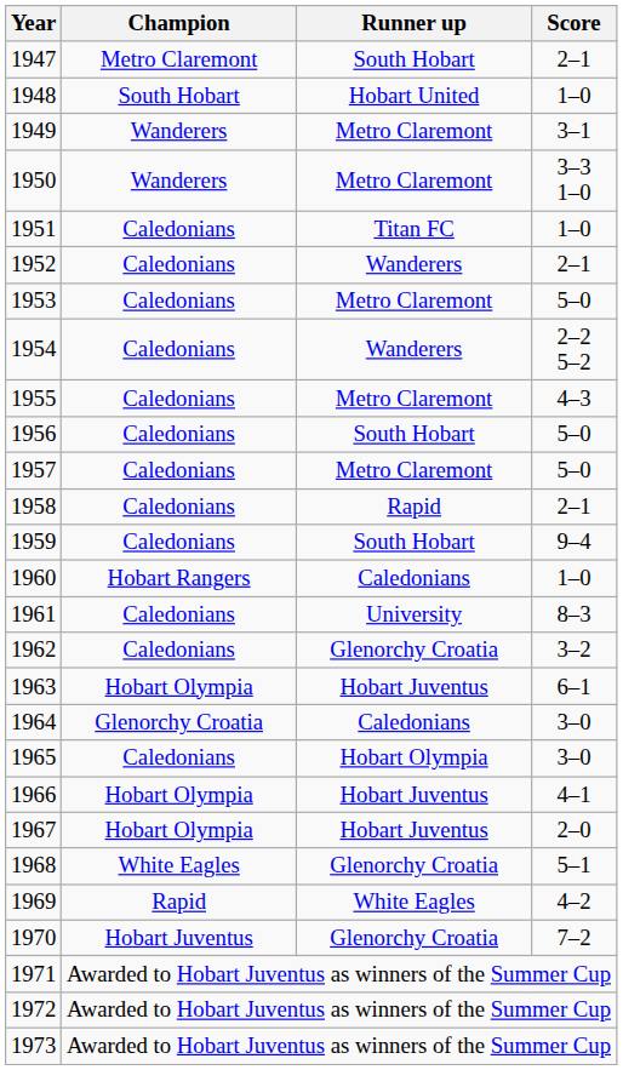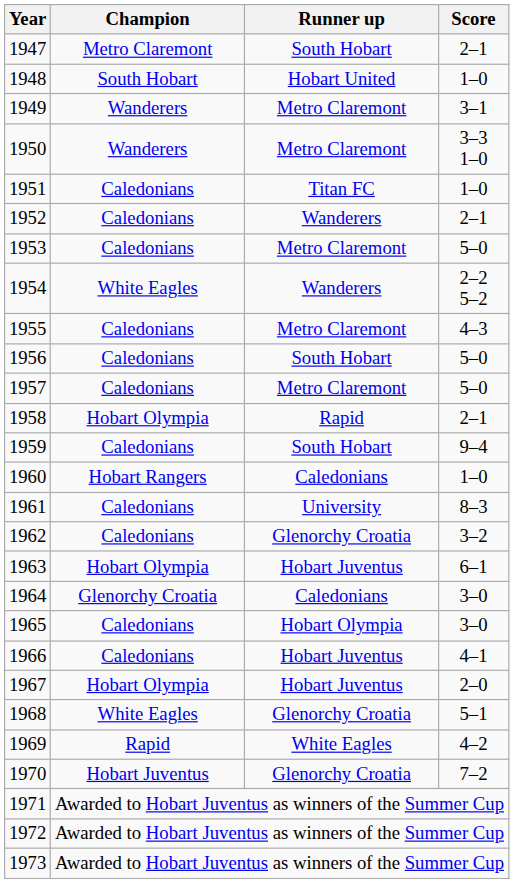1954 | Champion: Caledonians -> White Eagles
1958 | Champion: Caledonians -> Hobart Olympia
1966 | Champion: Hobart Olympia -> Caledonians
